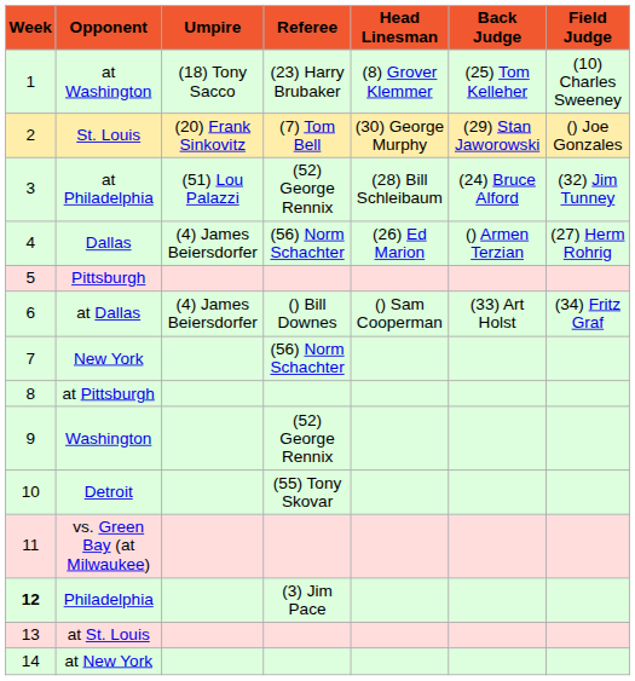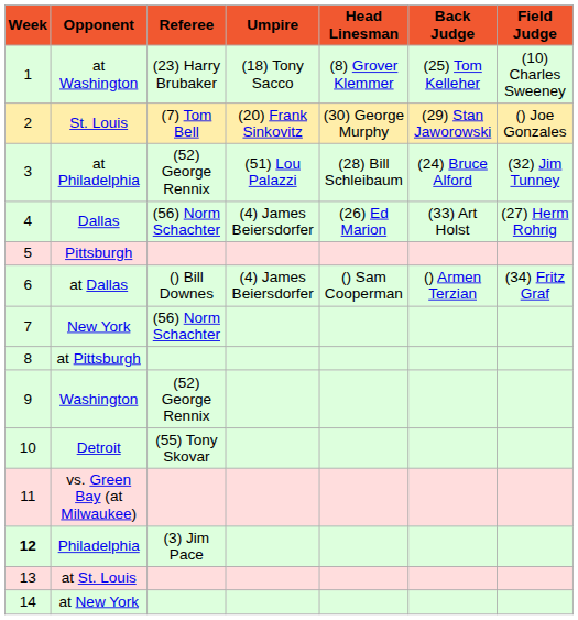columns swapped: Referee <-> Umpire
Dallas | Back Judge: () Armen Terzian -> (33) Art Holst
at Dallas | Back Judge: (33) Art Holst -> () Armen Terzian
